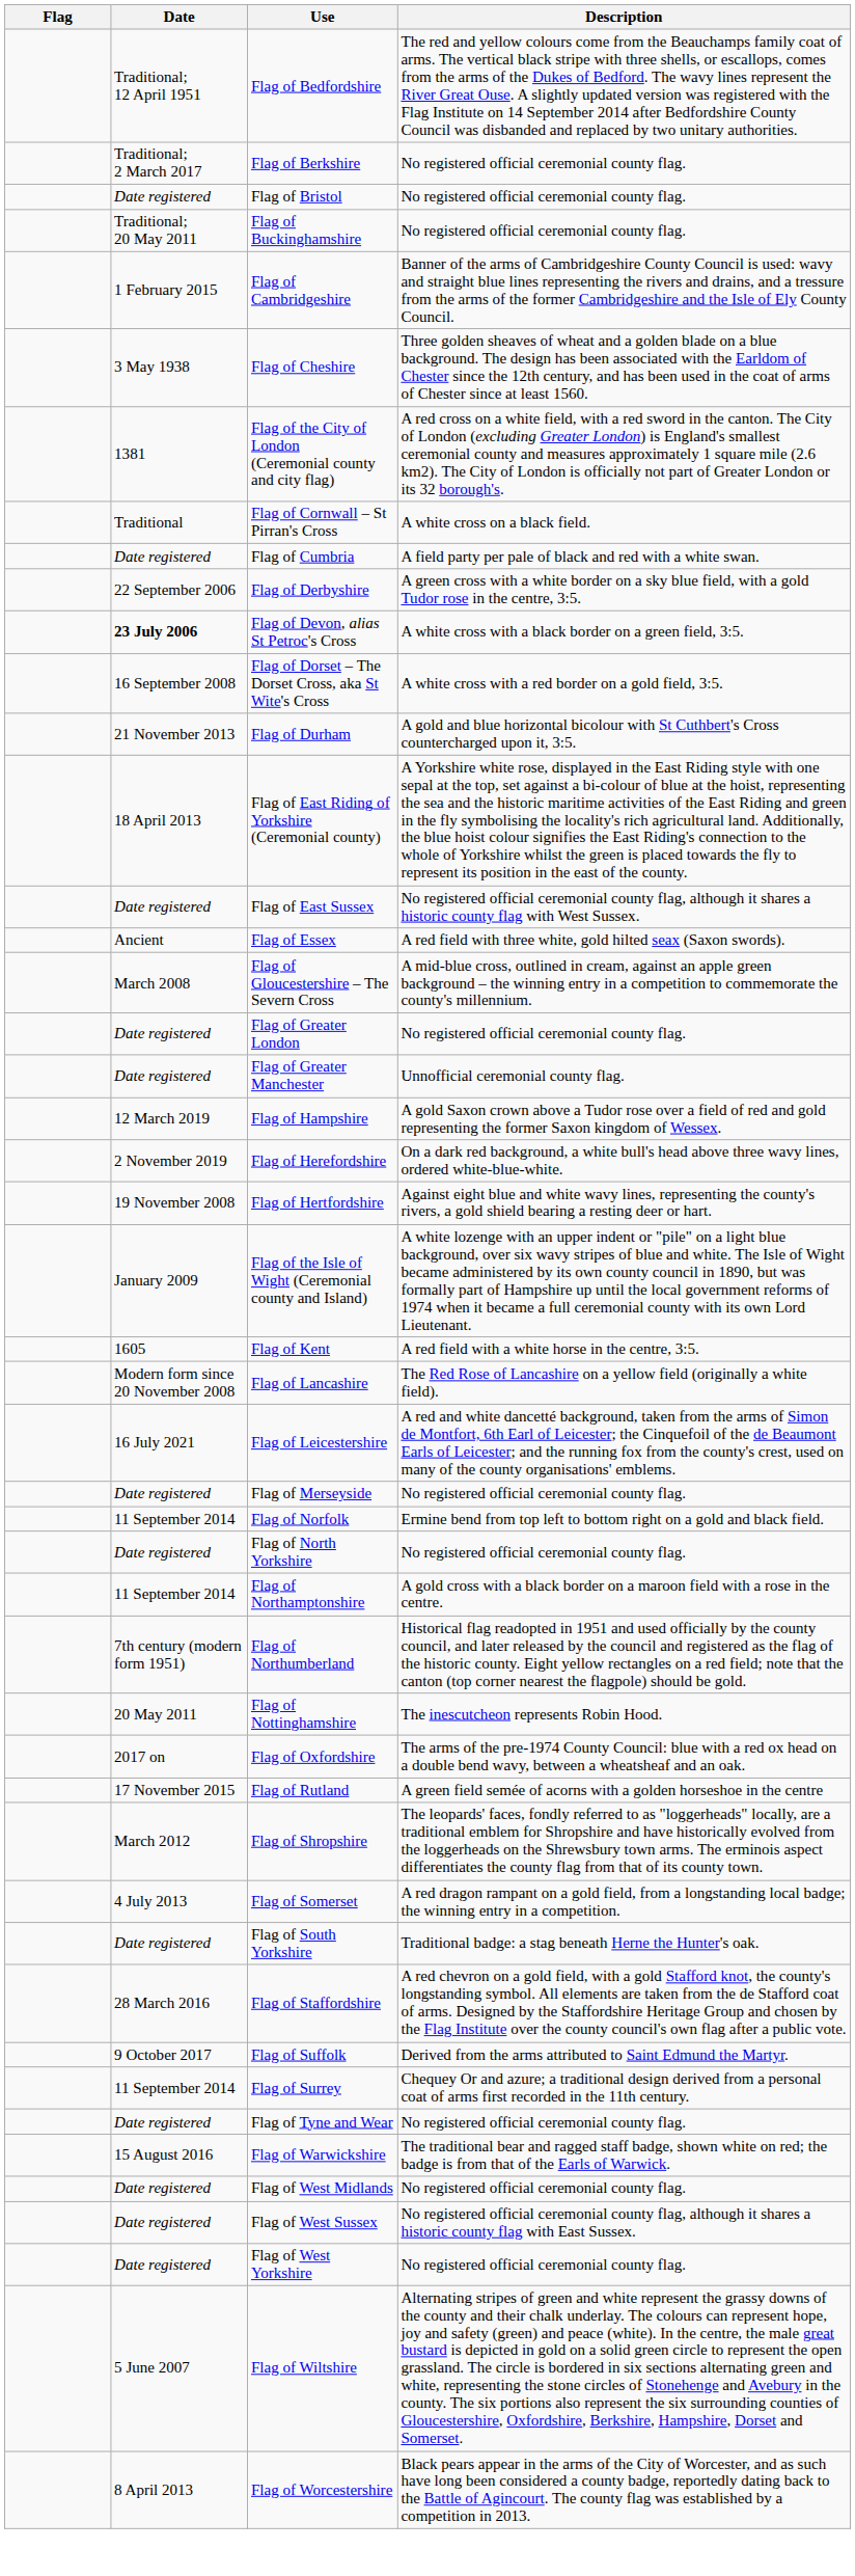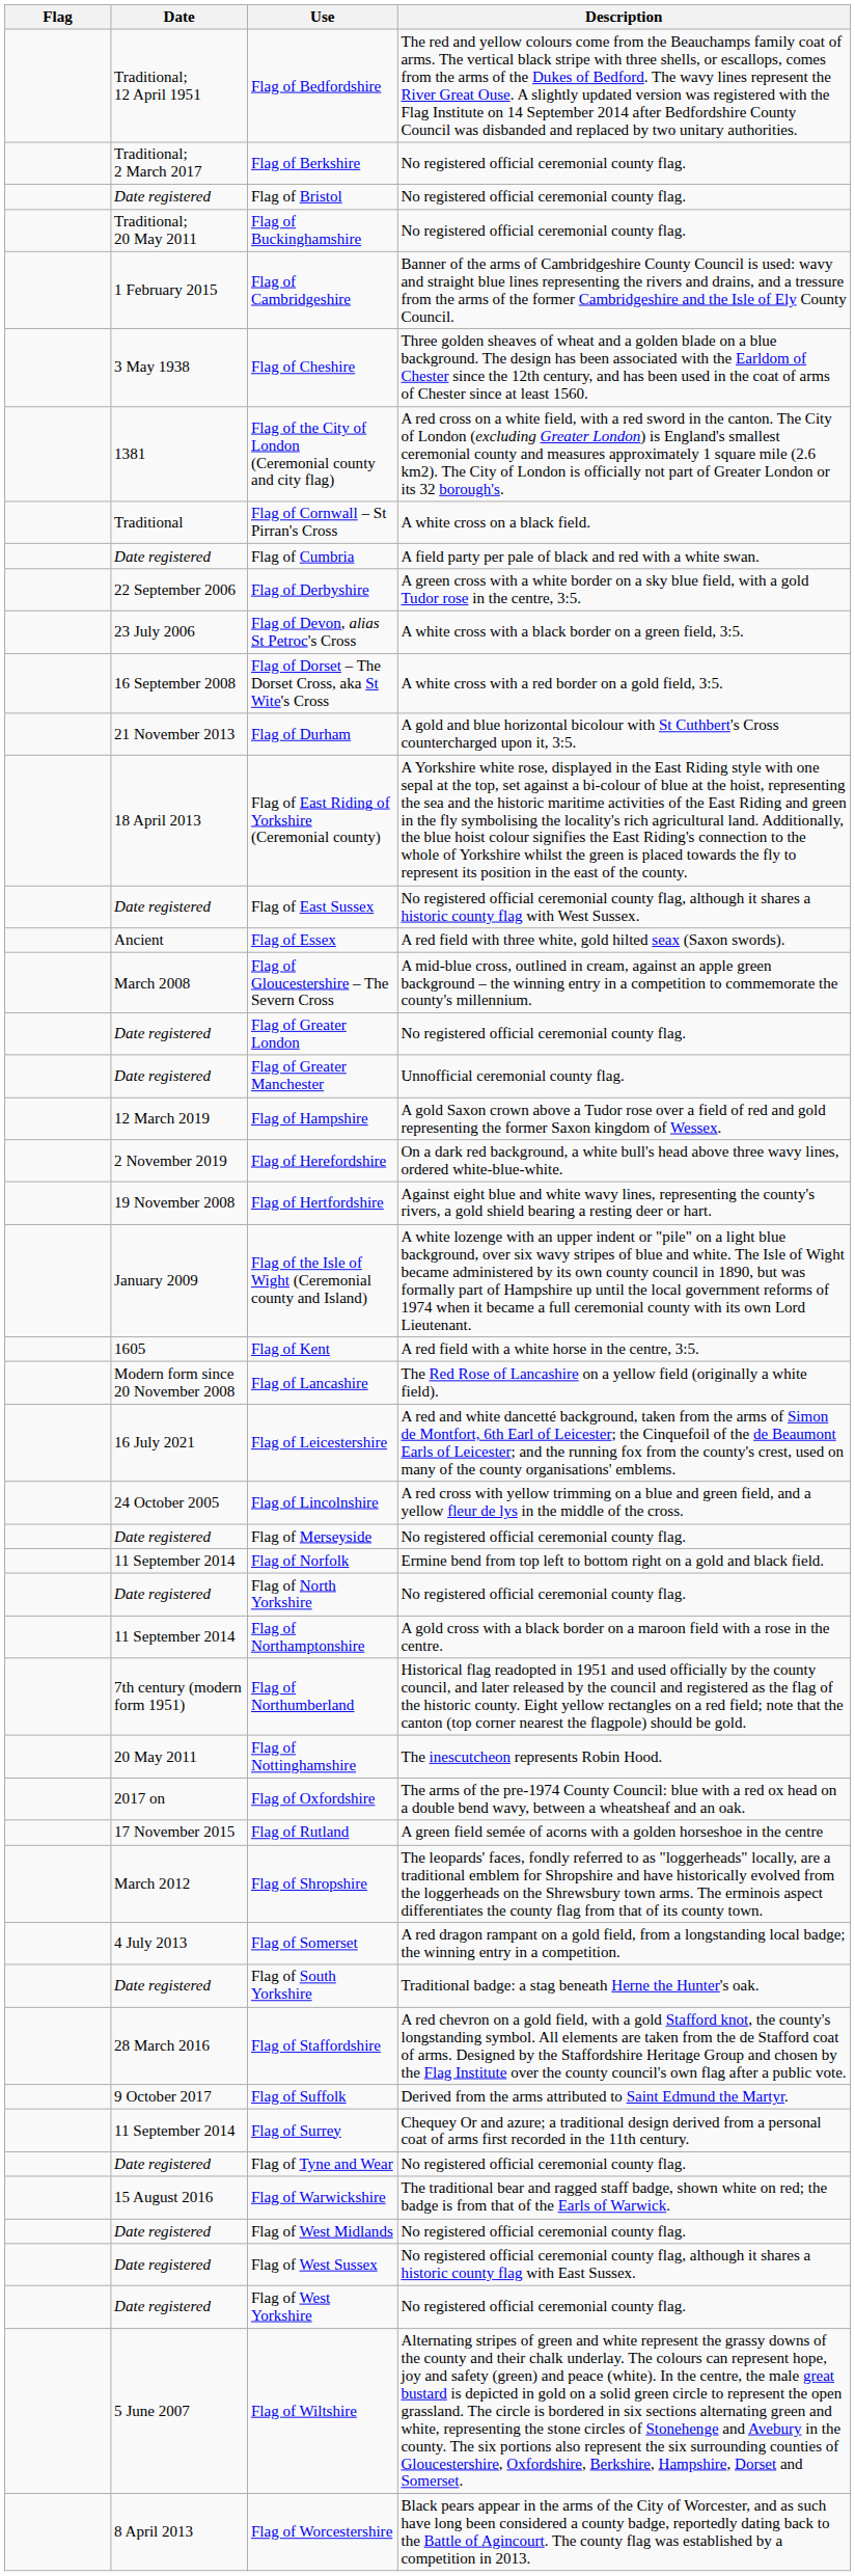Flag of Devon, alias St Petroc's Cross | Date: bold -> normal
+ row: 24 October 2005 | Flag of Lincolnshire | A red cross with yellow trimming on a blue and green field, and a yellow fleur de lys in the middle of the cross.
